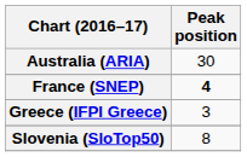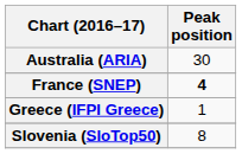Greece (IFPI Greece) | Peak position: 3 -> 1
